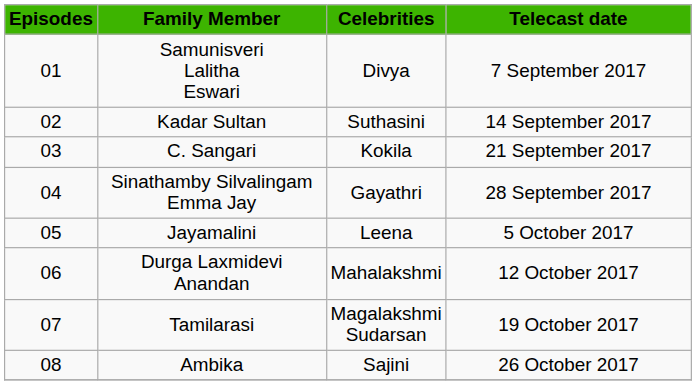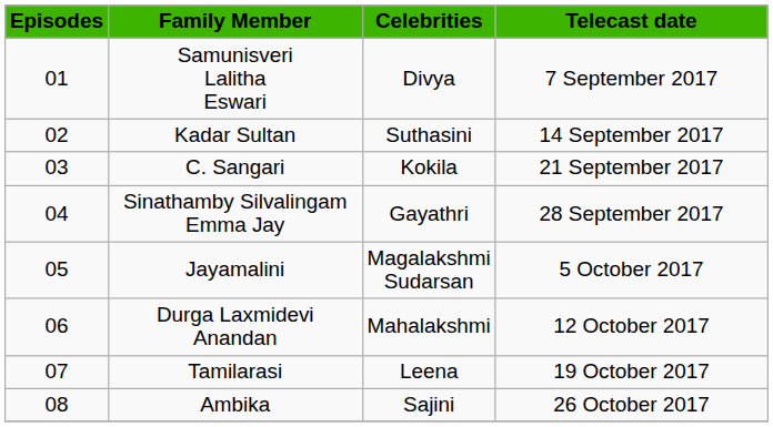Jayamalini | Celebrities: Leena -> Magalakshmi Sudarsan
Tamilarasi | Celebrities: Magalakshmi Sudarsan -> Leena
